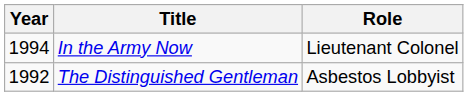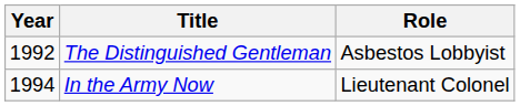rows swapped: The Distinguished Gentleman <-> In the Army Now
